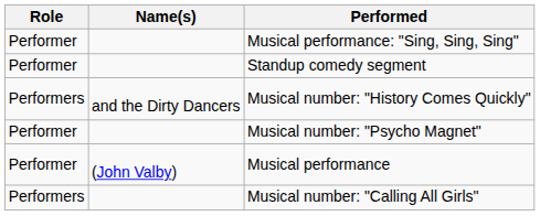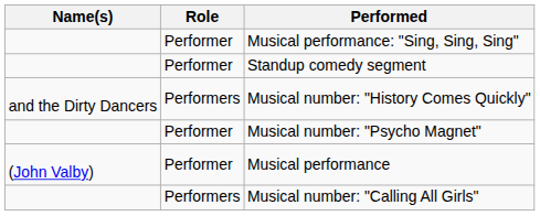columns swapped: Name(s) <-> Role
